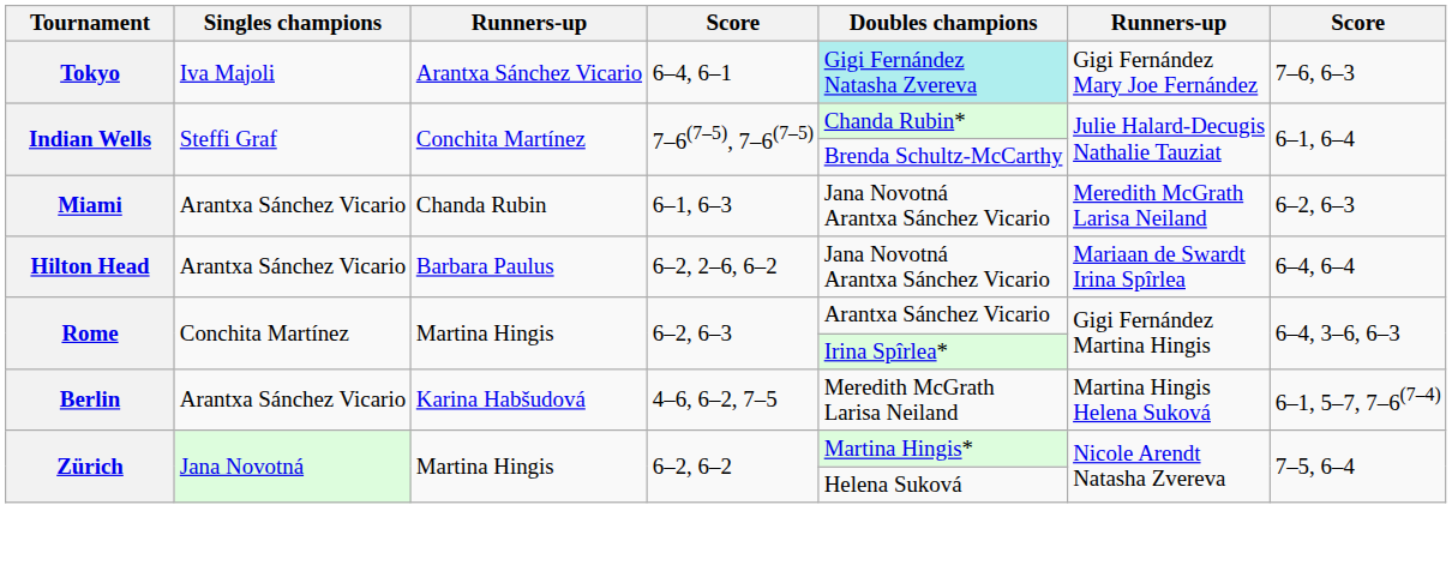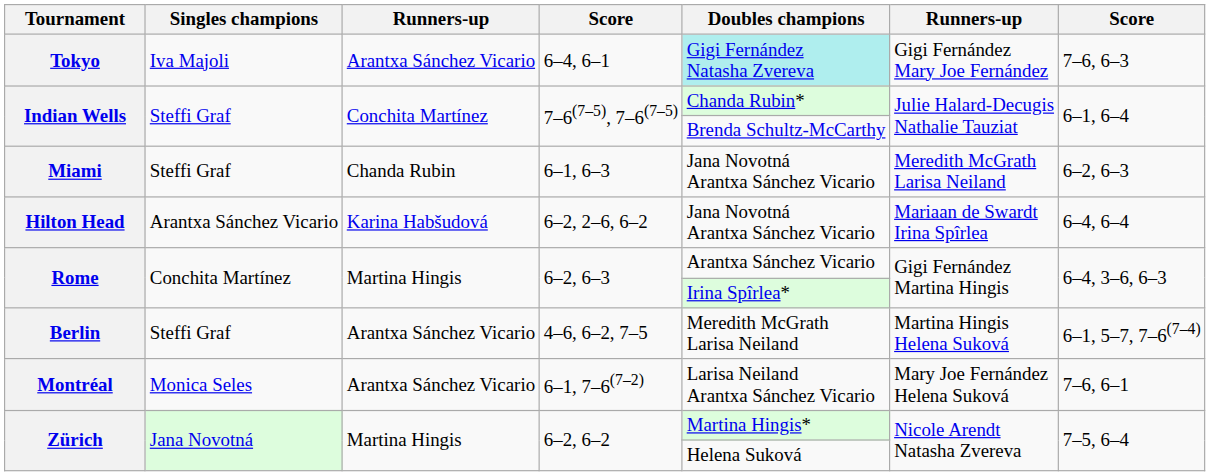Miami | Singles champions: Arantxa Sánchez Vicario -> Steffi Graf
Hilton Head | column 3: Barbara Paulus -> Karina Habšudová
Berlin | Singles champions: Arantxa Sánchez Vicario -> Steffi Graf
Berlin | column 3: Karina Habšudová -> Arantxa Sánchez Vicario
+ row: Montréal | Monica Seles | Arantxa Sánchez Vicario | 6–1, 7–6(7–2) | Larisa Neiland Arantxa Sánchez Vicario | Mary Joe Fernández Helena Suková | 7–6, 6–1
